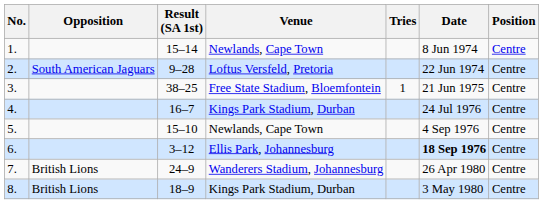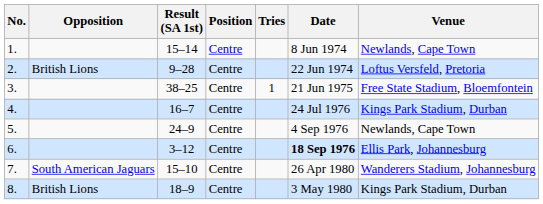columns swapped: Position <-> Venue
2. | Opposition: South American Jaguars -> British Lions
5. | Result (SA 1st): 15–10 -> 24–9
7. | Opposition: British Lions -> South American Jaguars
7. | Result (SA 1st): 24–9 -> 15–10
